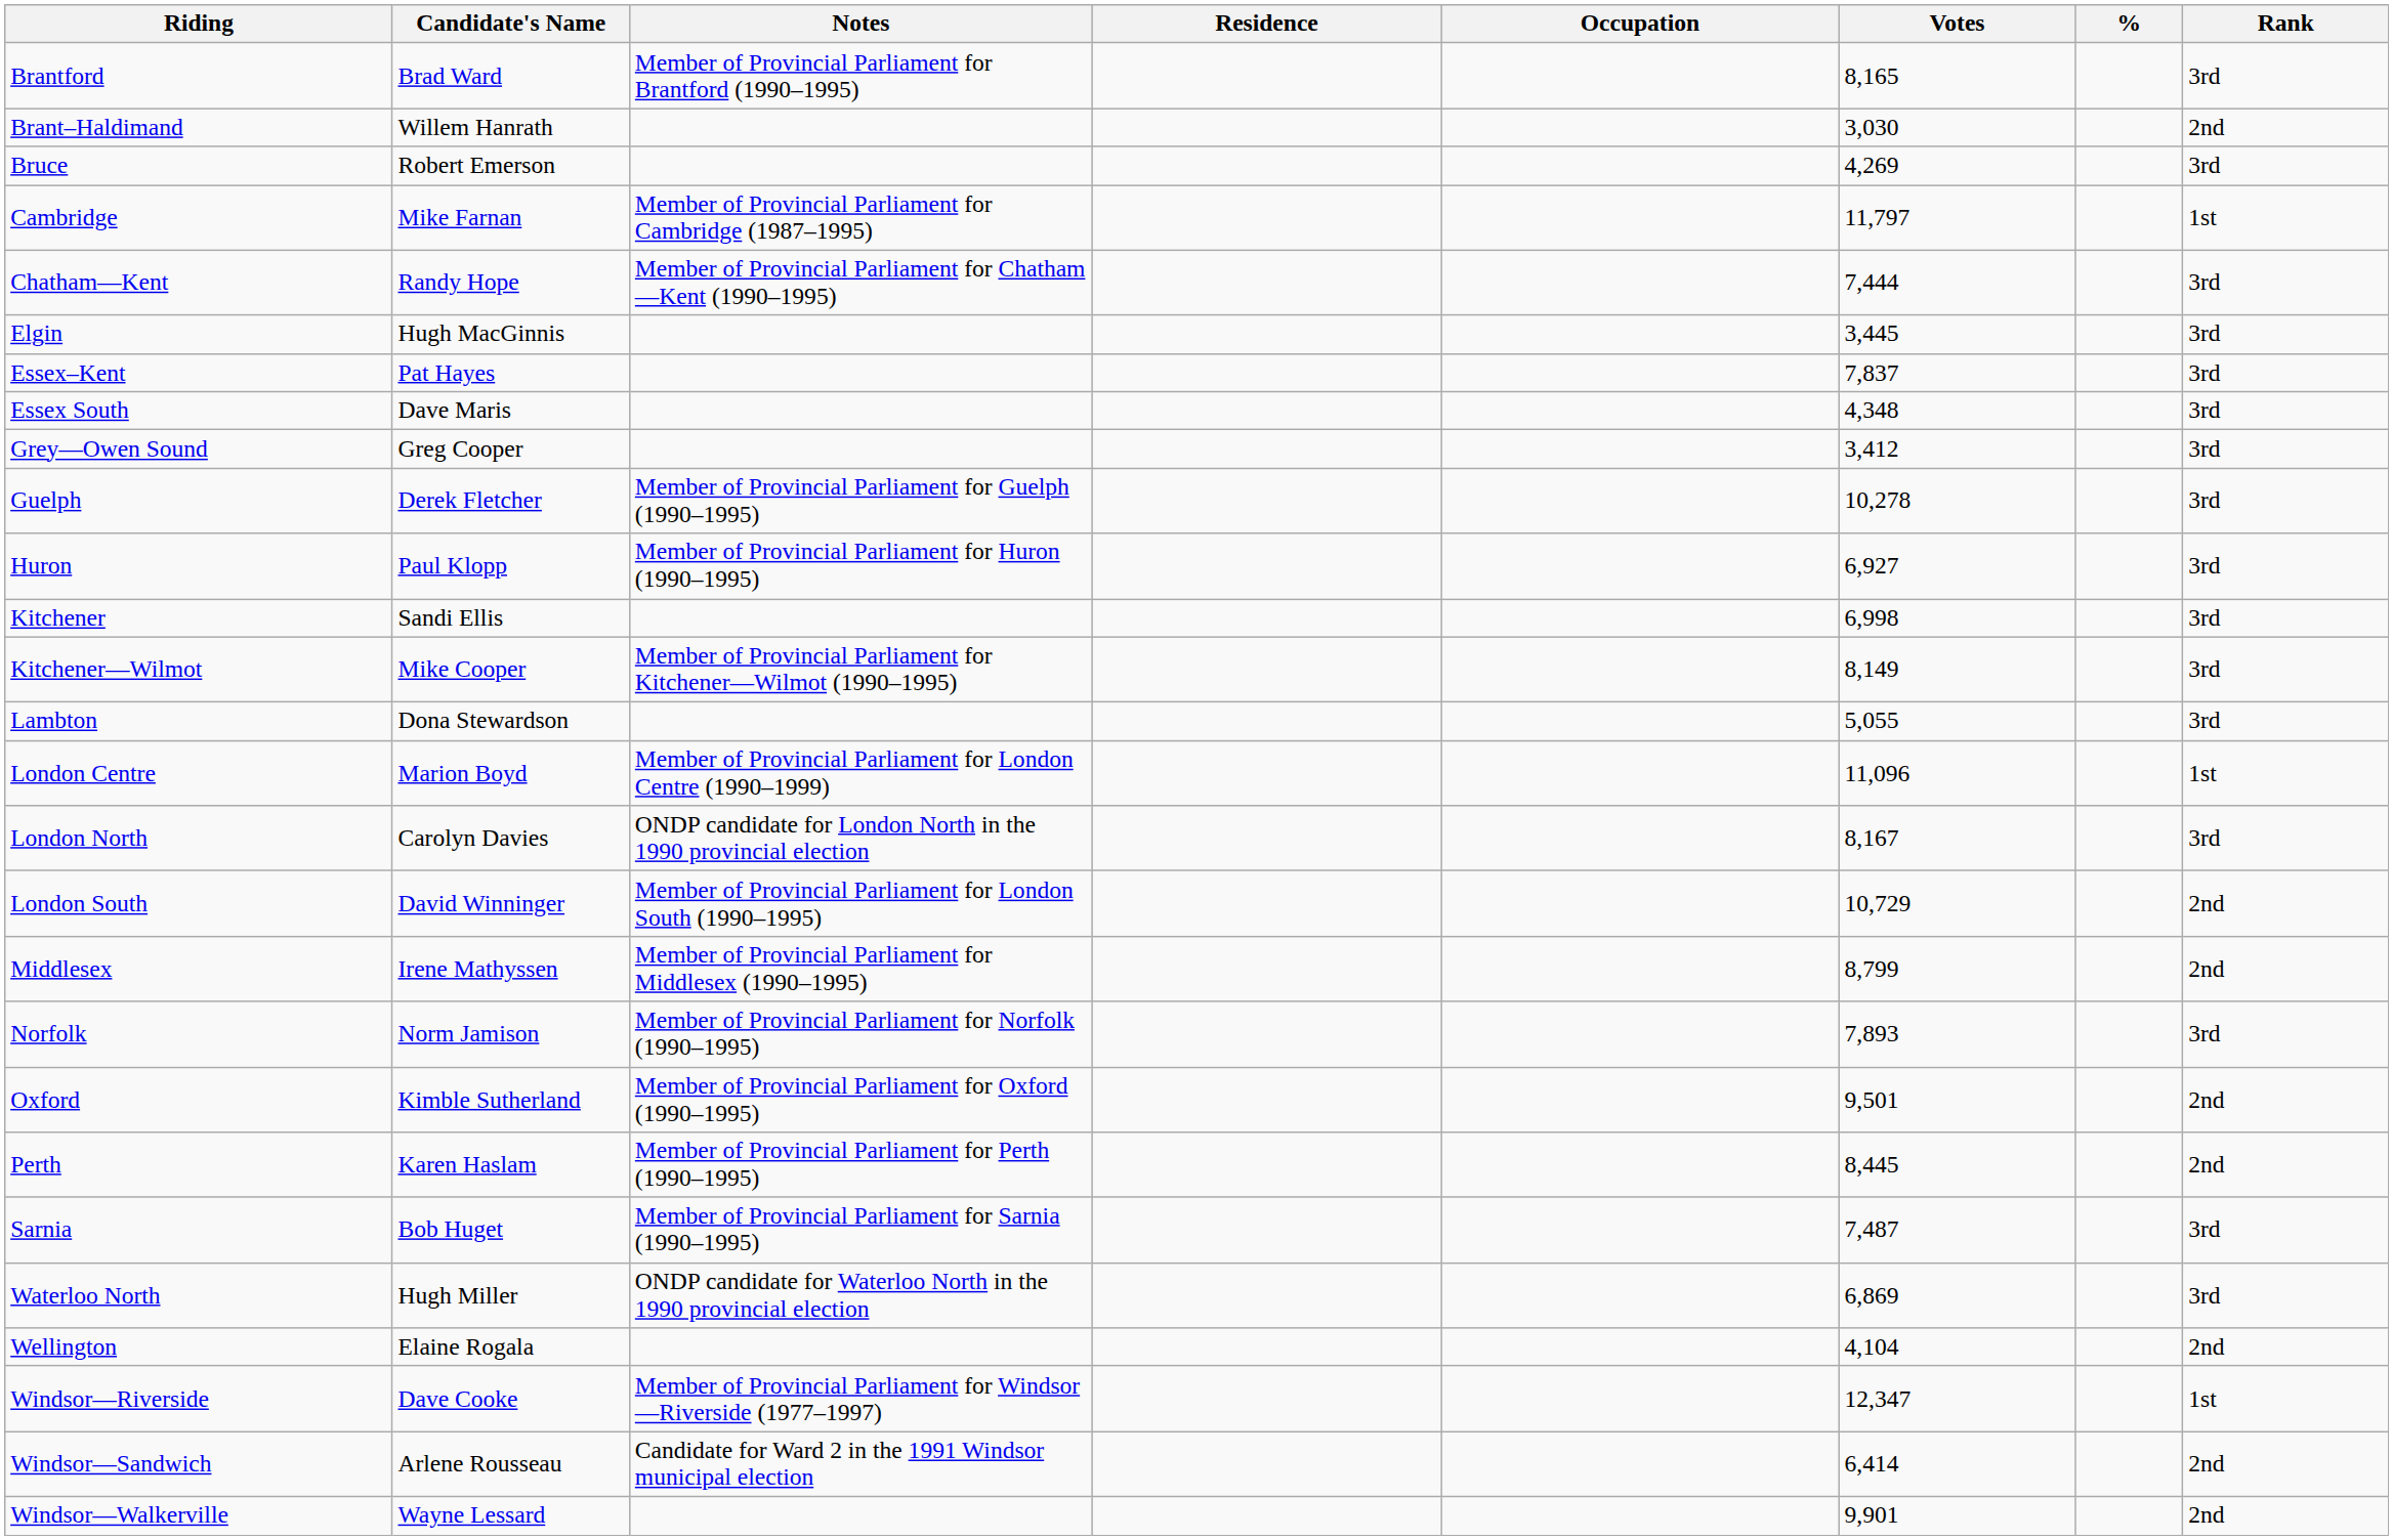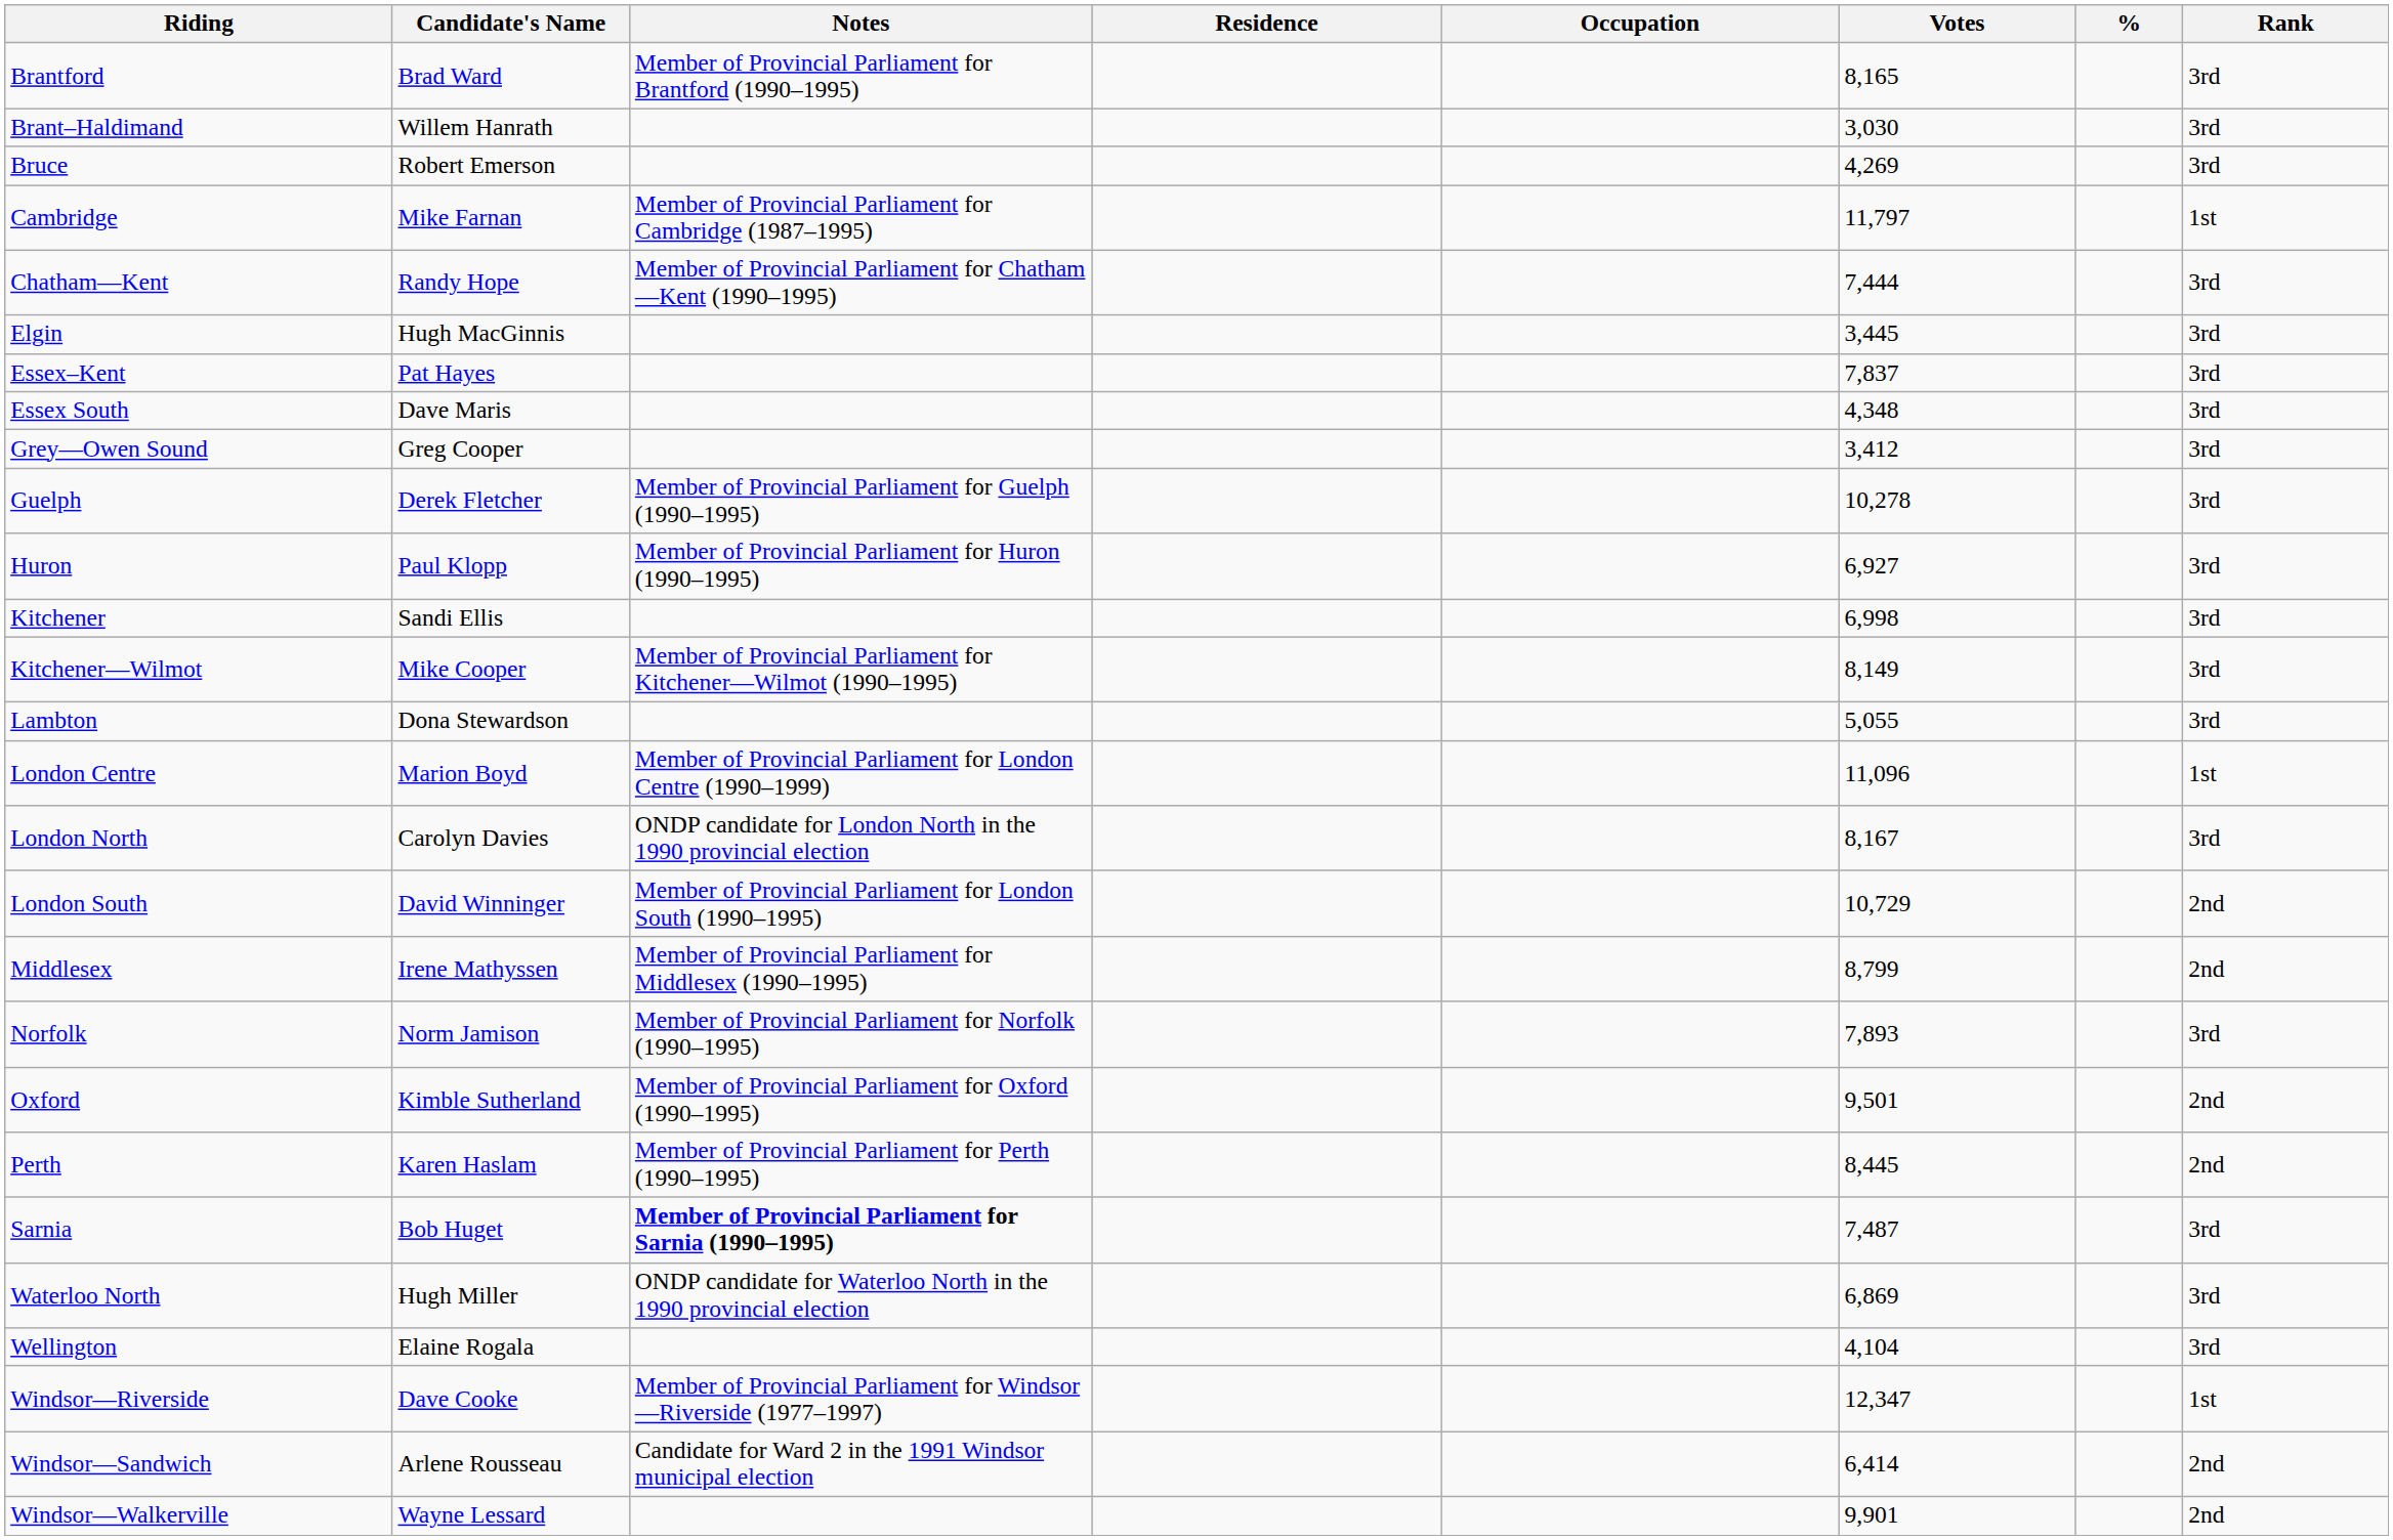Brant–Haldimand | Rank: 2nd -> 3rd
Sarnia | Notes: normal -> bold
Wellington | Rank: 2nd -> 3rd
